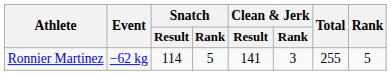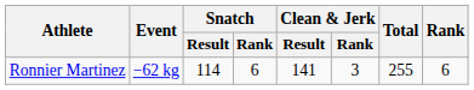Ronnier Martinez | Snatch / Rank: 5 -> 6
Ronnier Martinez | Rank: 5 -> 6
